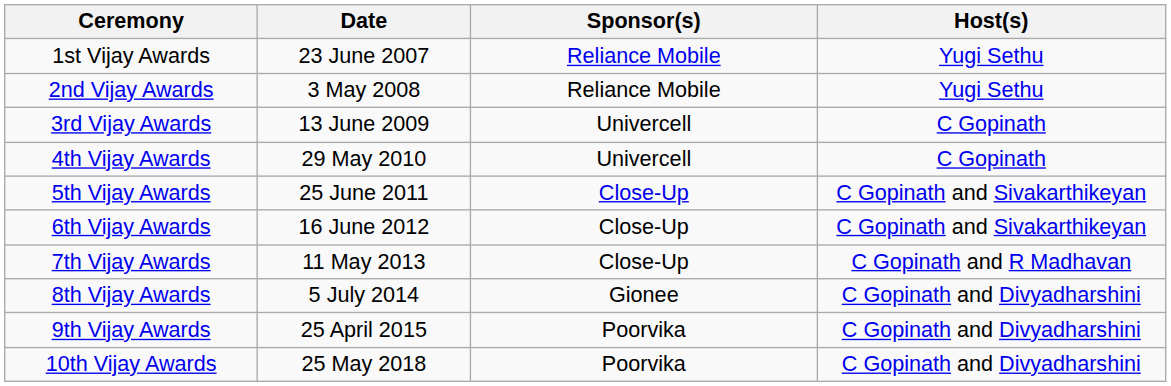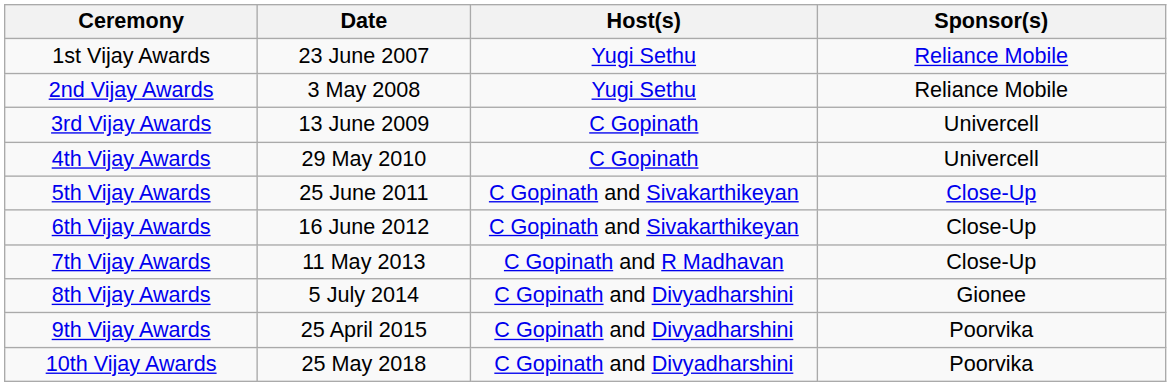columns swapped: Host(s) <-> Sponsor(s)
